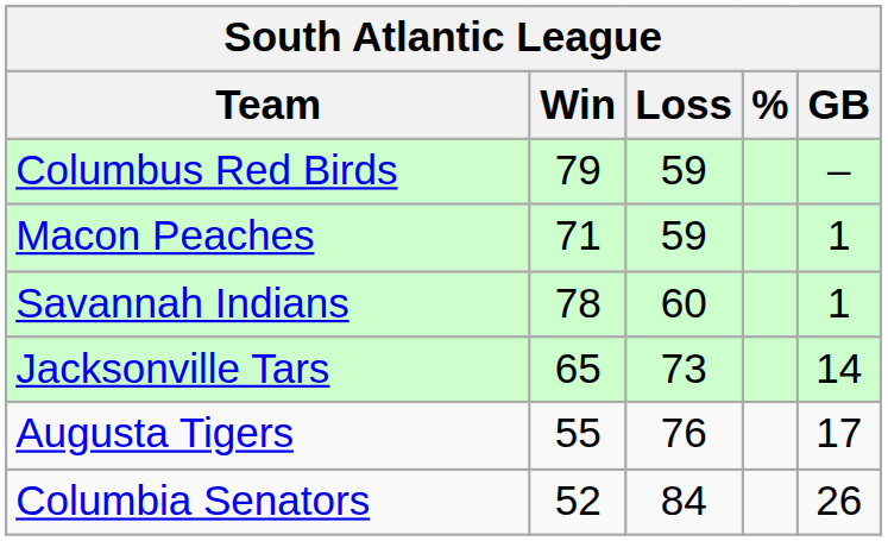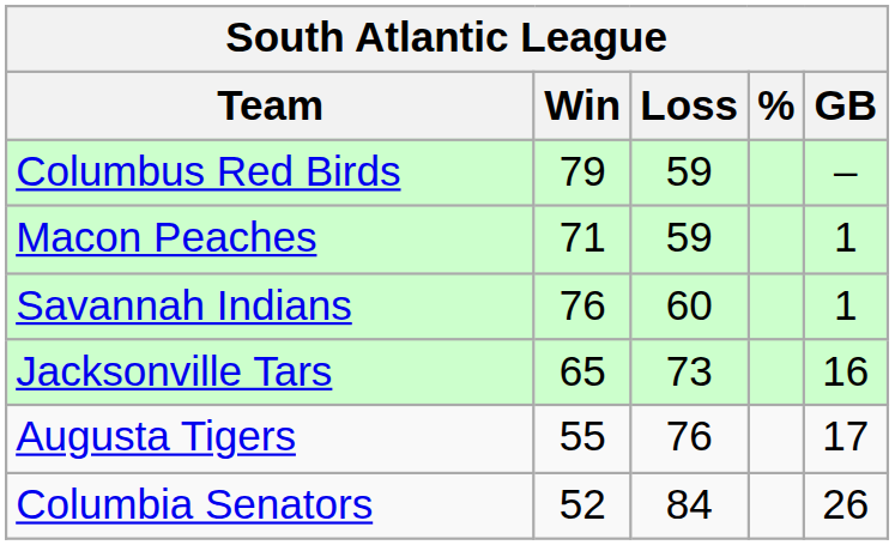Savannah Indians | Win: 78 -> 76
Jacksonville Tars | GB: 14 -> 16
